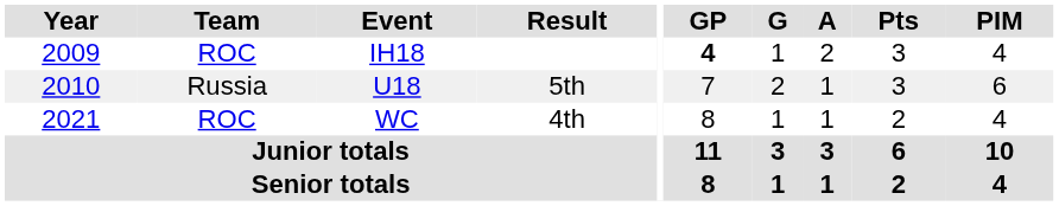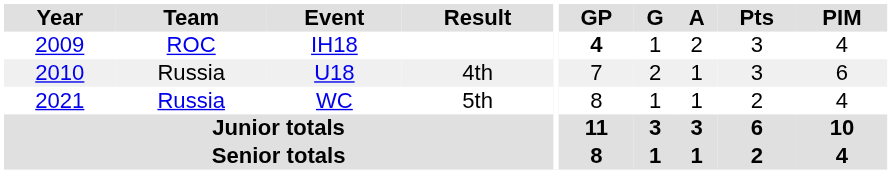U18 | Result: 5th -> 4th
WC | Team: ROC -> Russia
WC | Result: 4th -> 5th
